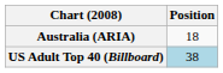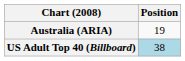Australia (ARIA) | Position: 18 -> 19
